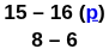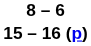rows swapped: 8 – 6 <-> 15 – 16 (p)
